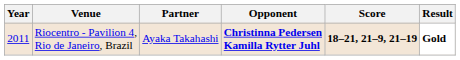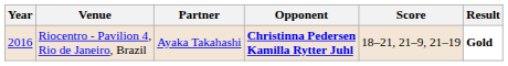Riocentro - Pavilion 4, Rio de Janeiro, Brazil | Year: 2011 -> 2016
Riocentro - Pavilion 4, Rio de Janeiro, Brazil | Score: bold -> normal
